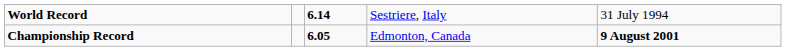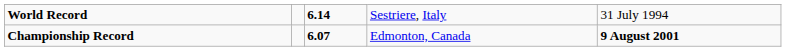Championship Record | column 3: 6.05 -> 6.07
